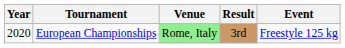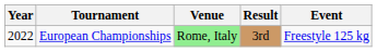European Championships | Year: 2020 -> 2022
